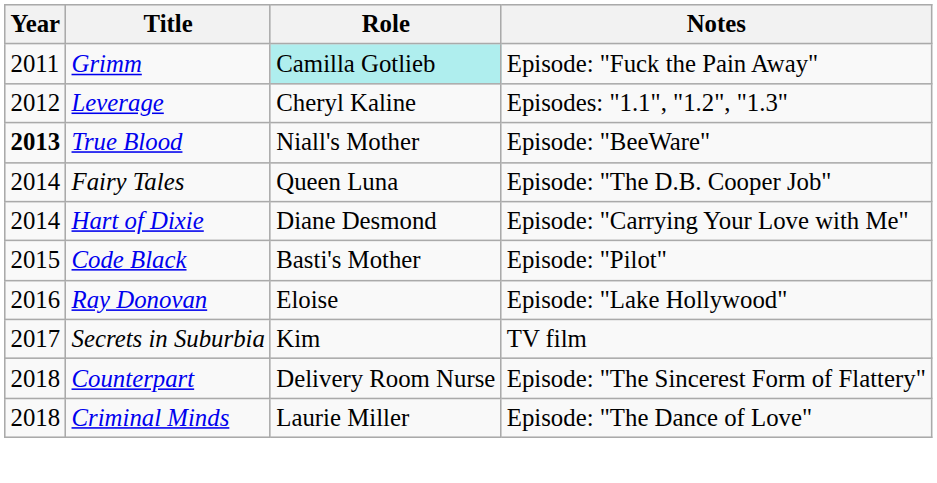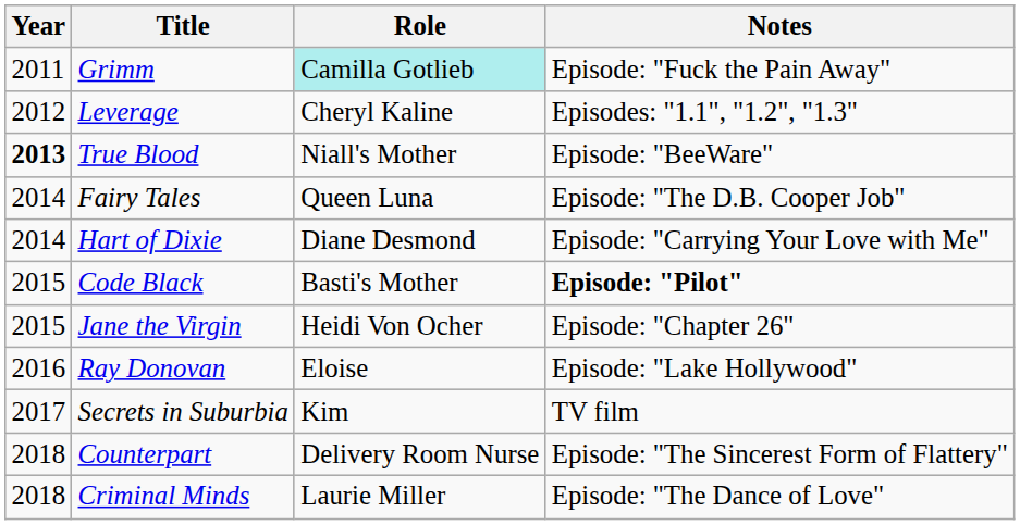Code Black | Notes: normal -> bold
+ row: 2015 | Jane the Virgin | Heidi Von Ocher | Episode: "Chapter 26"
